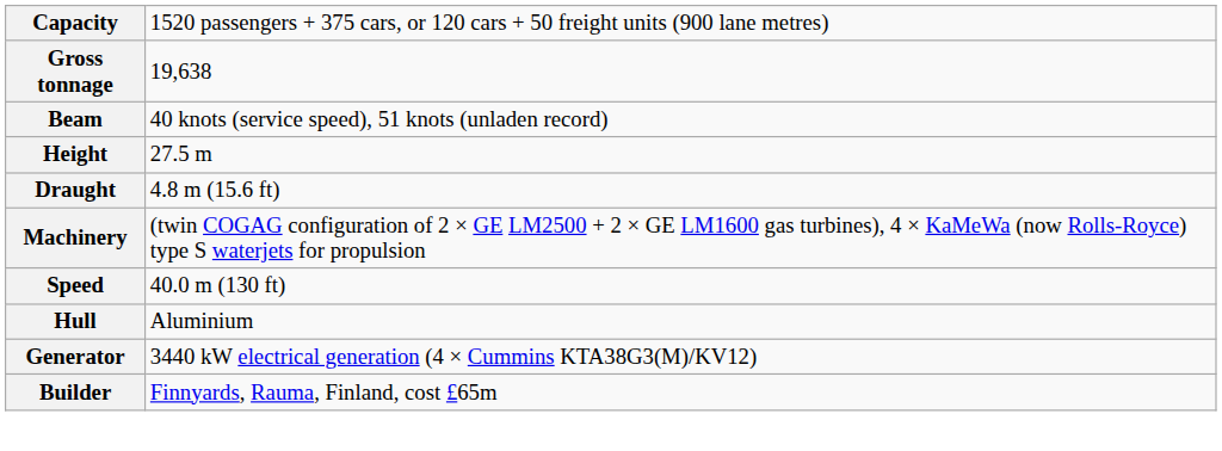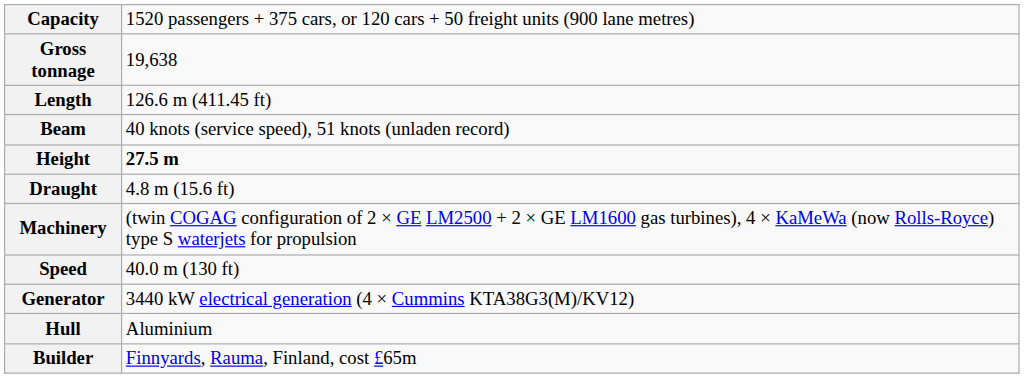+ row: Length | 126.6 m (411.45 ft)
Height | column 2: normal -> bold
rows swapped: Hull <-> Generator
